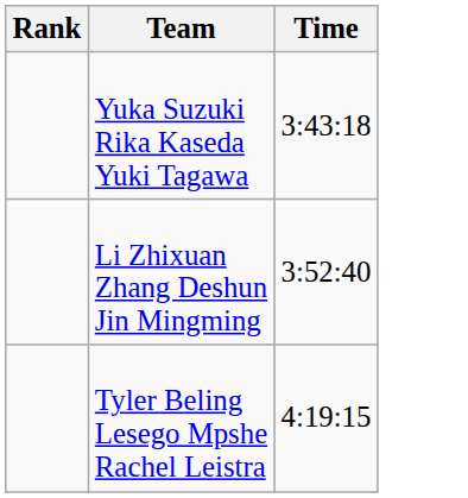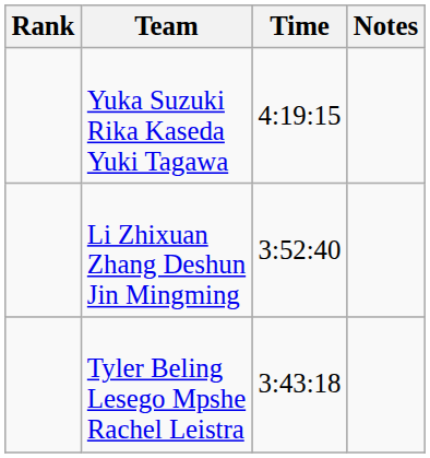+ column: Notes
Yuka Suzuki Rika Kaseda Yuki Tagawa | Time: 3:43:18 -> 4:19:15
Tyler Beling Lesego Mpshe Rachel Leistra | Time: 4:19:15 -> 3:43:18
